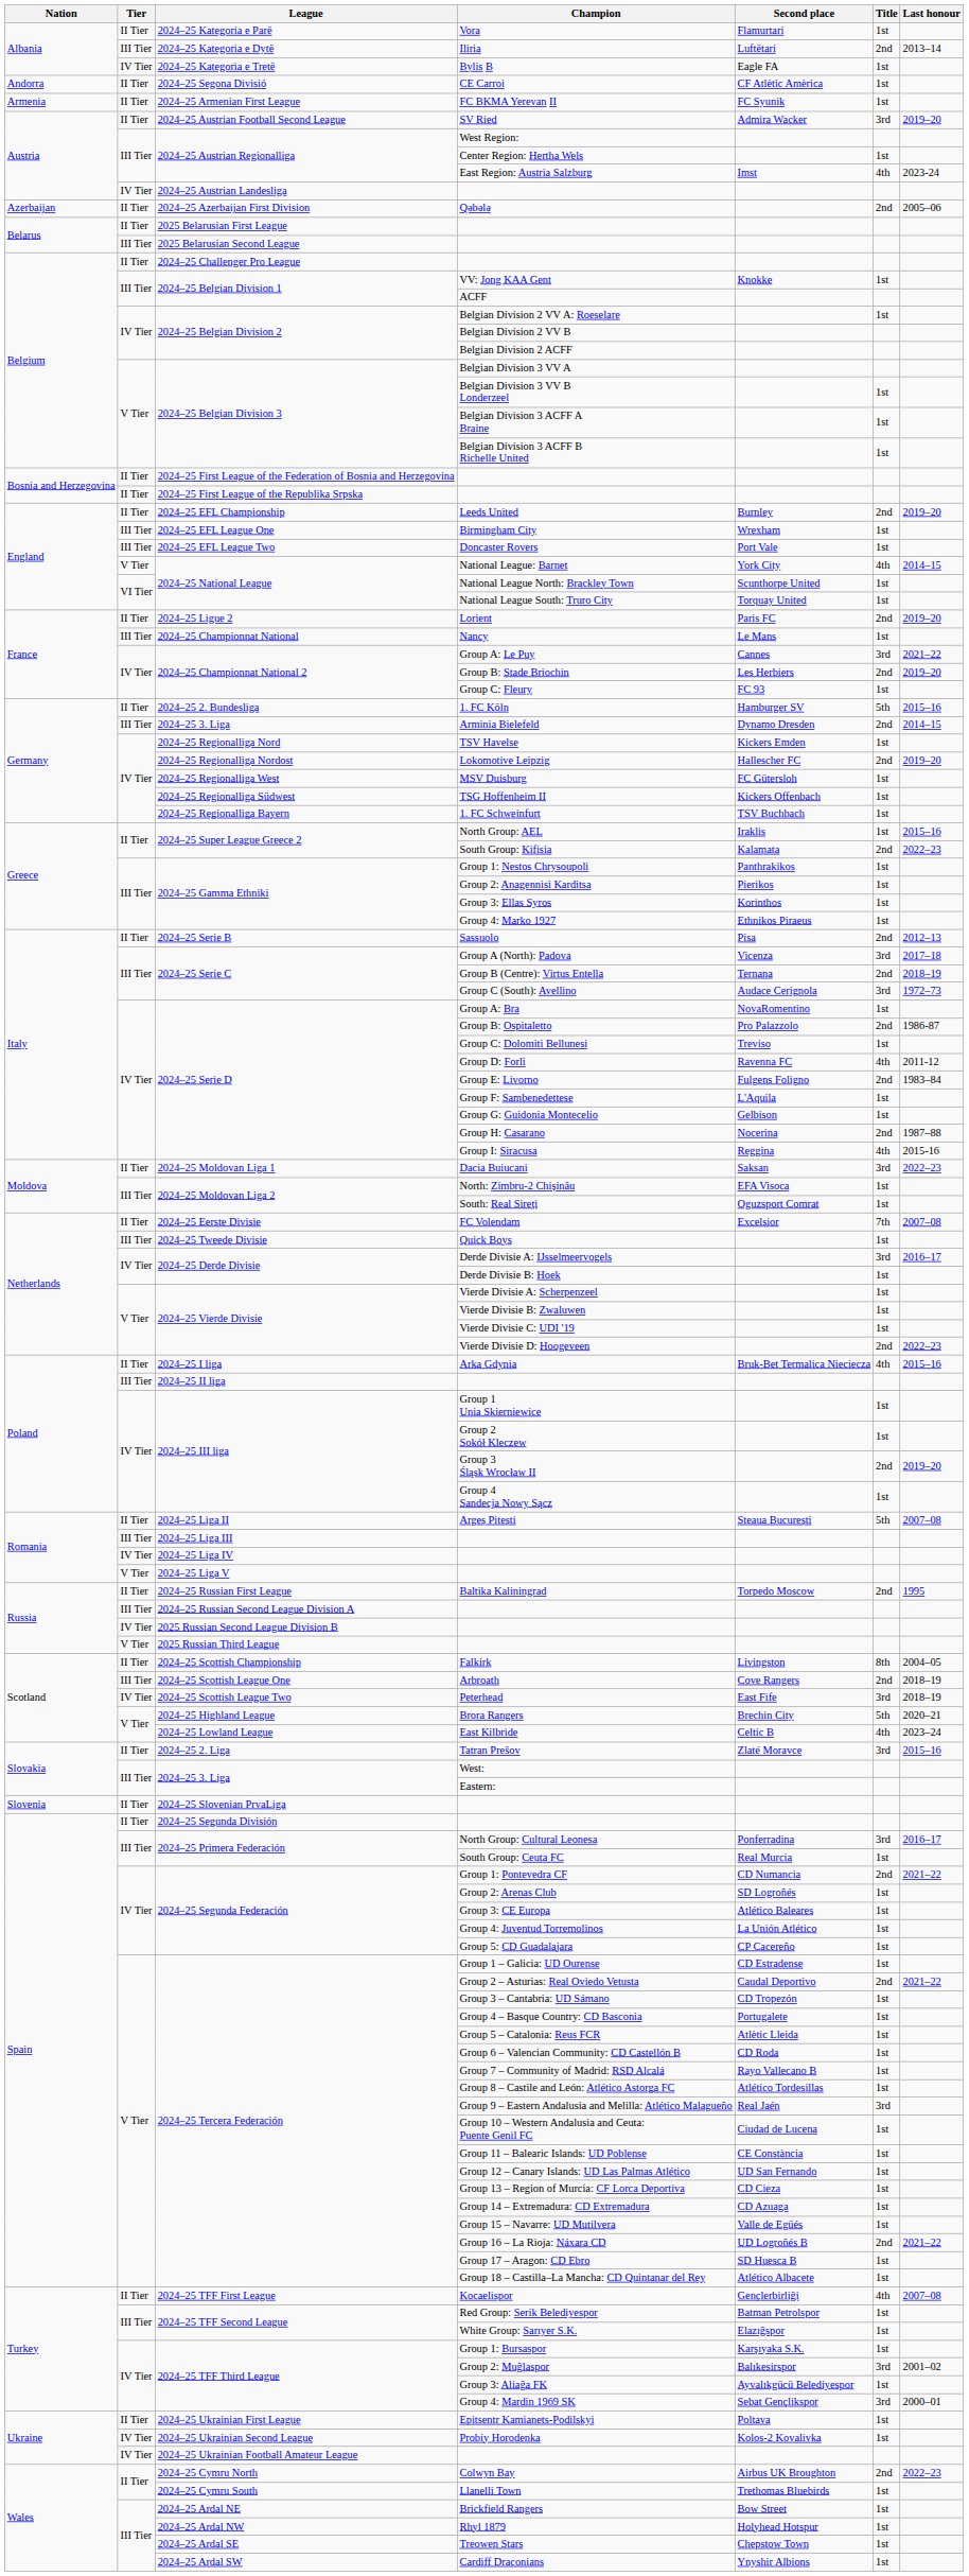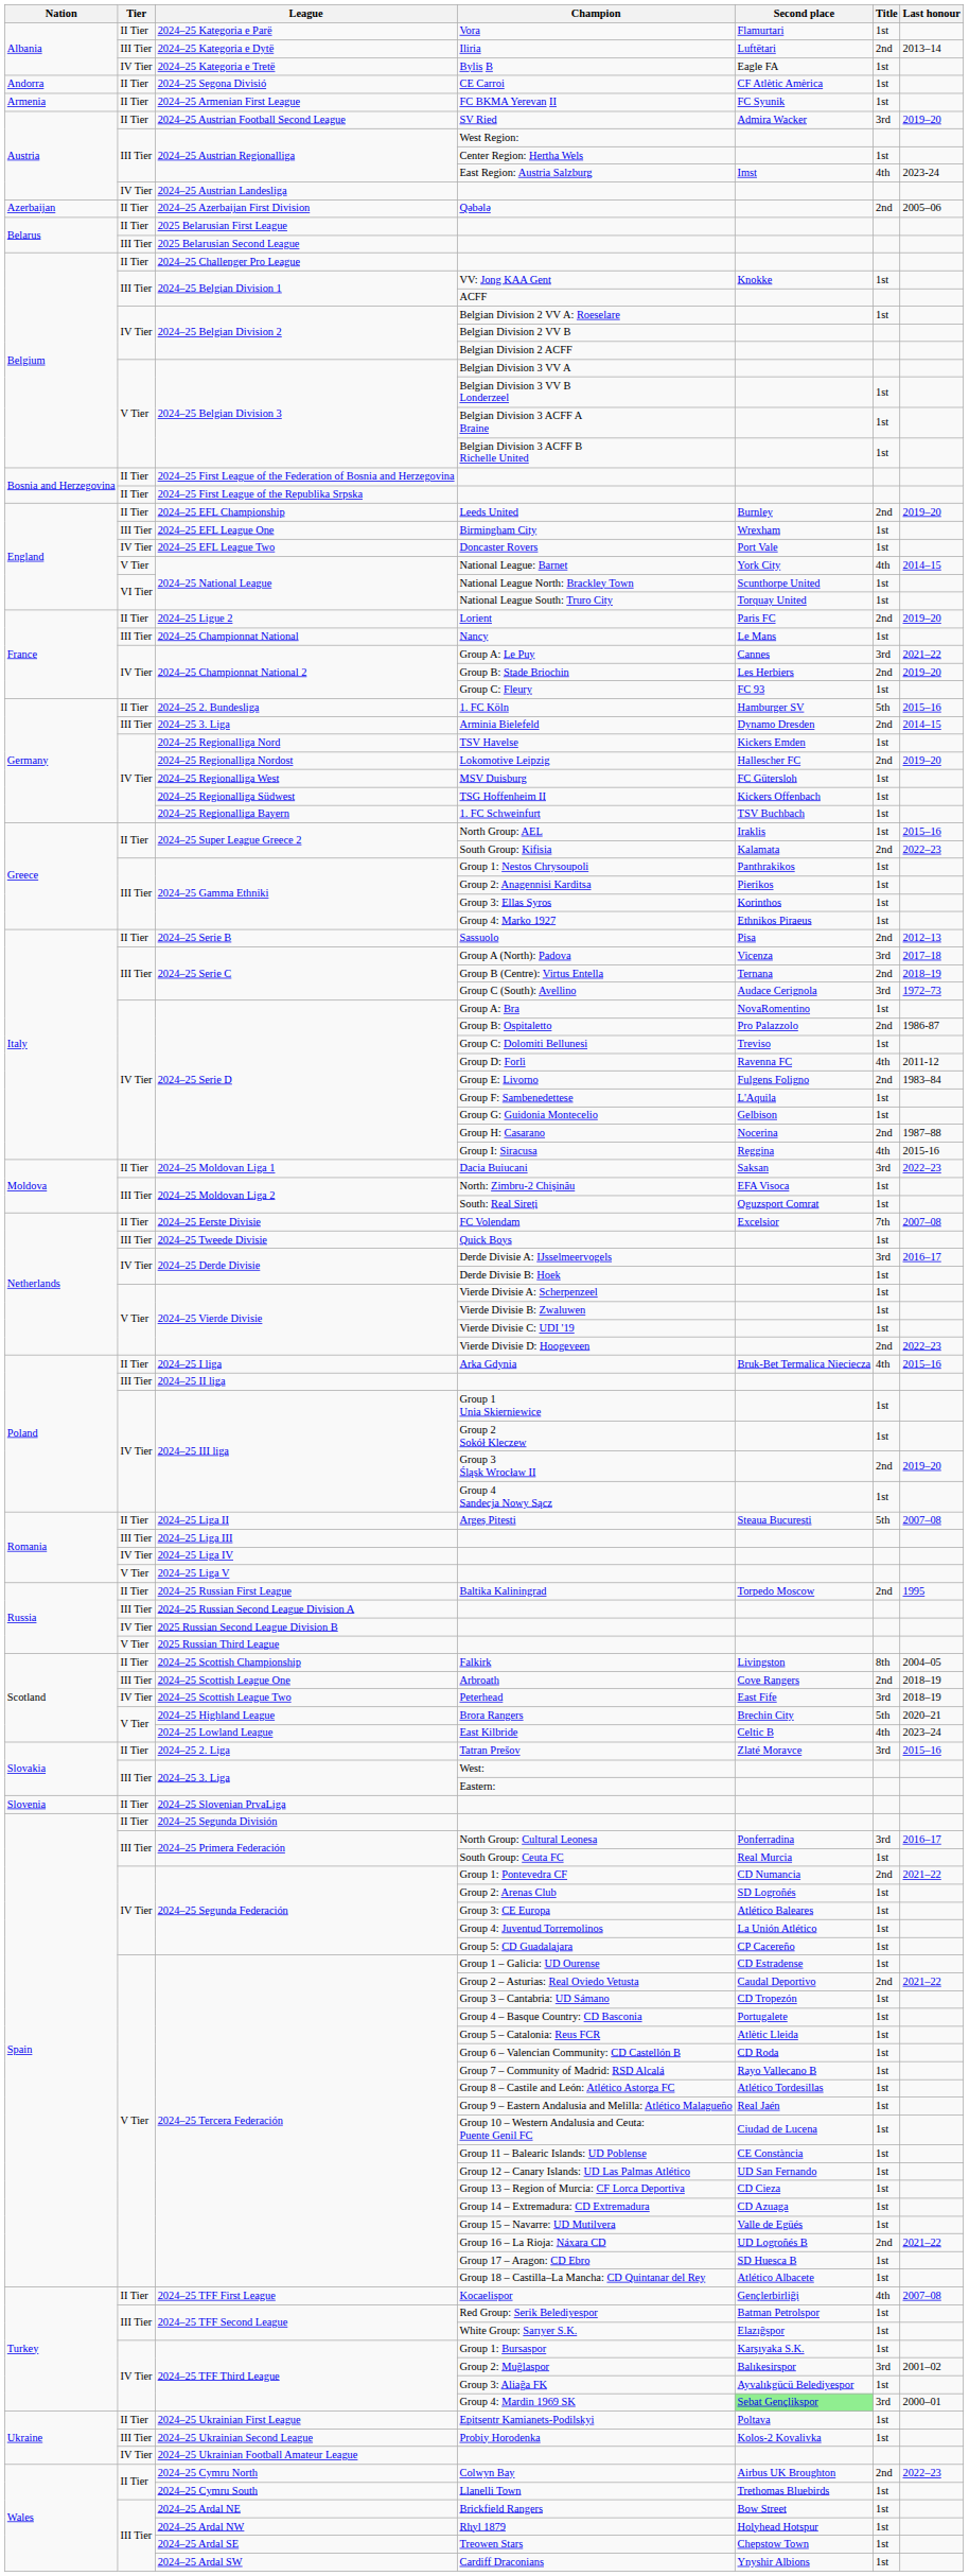Doncaster Rovers | Tier: III Tier -> IV Tier
Group 9 – Eastern Andalusia and Melilla: Atlético Malagueño | Title: 3rd -> 1st
Group 4: Mardin 1969 SK | Second place: no background -> lightgreen background
Probiy Horodenka | Tier: IV Tier -> III Tier
